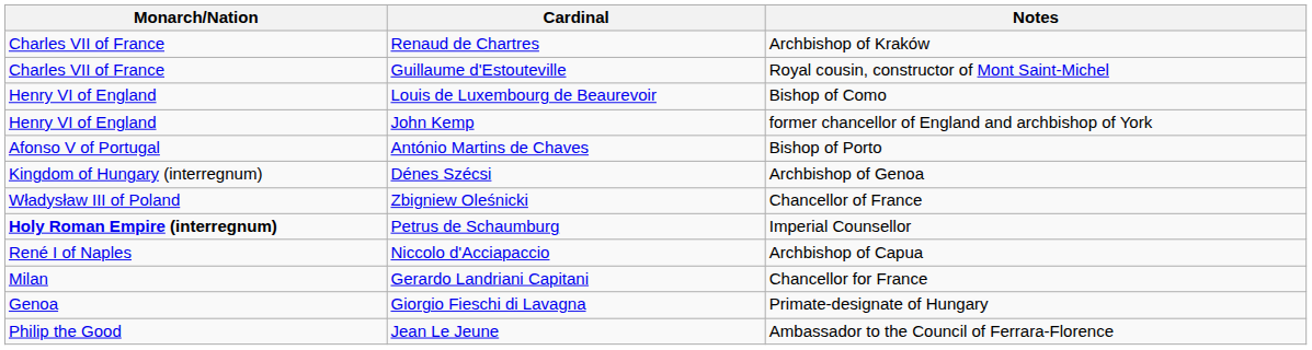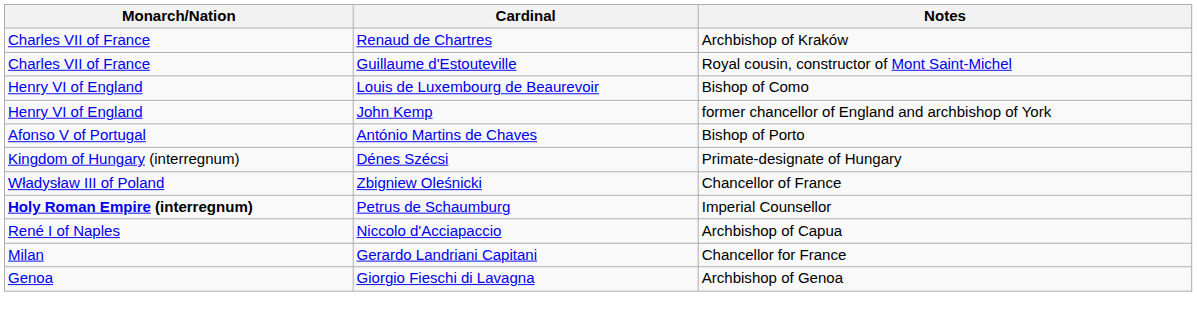Dénes Szécsi | Notes: Archbishop of Genoa -> Primate-designate of Hungary
Giorgio Fieschi di Lavagna | Notes: Primate-designate of Hungary -> Archbishop of Genoa
- row: Philip the Good | Jean Le Jeune | Ambassador to the Council of Ferrara-Florence
